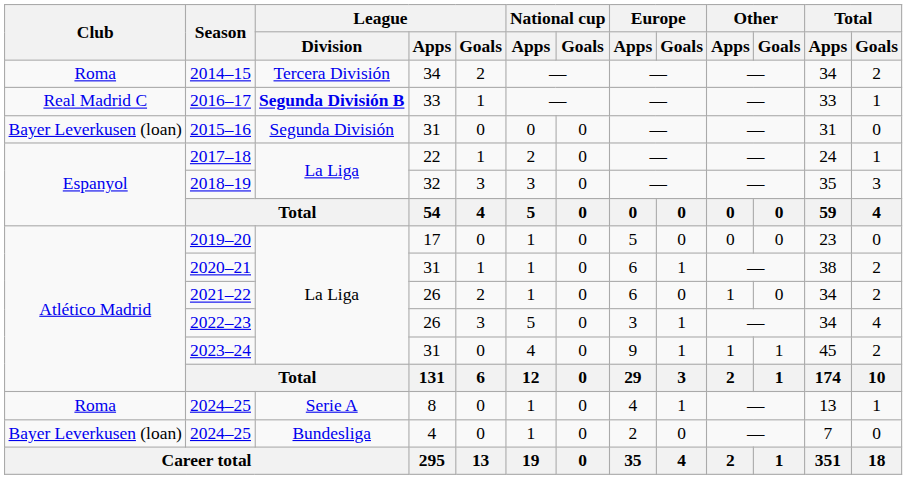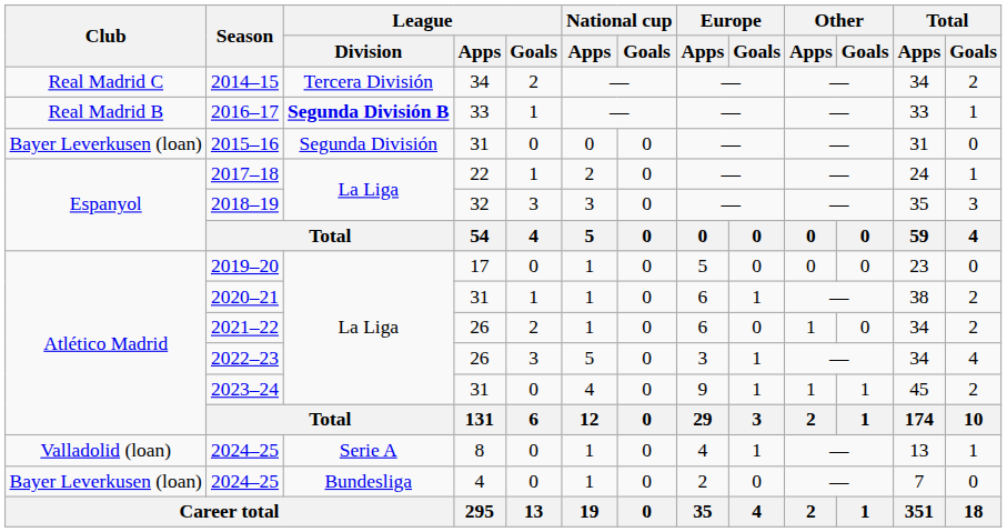2014–15 | Club: Roma -> Real Madrid C
2016–17 | Club: Real Madrid C -> Real Madrid B
2024–25 / 8 | Club: Roma -> Valladolid (loan)
